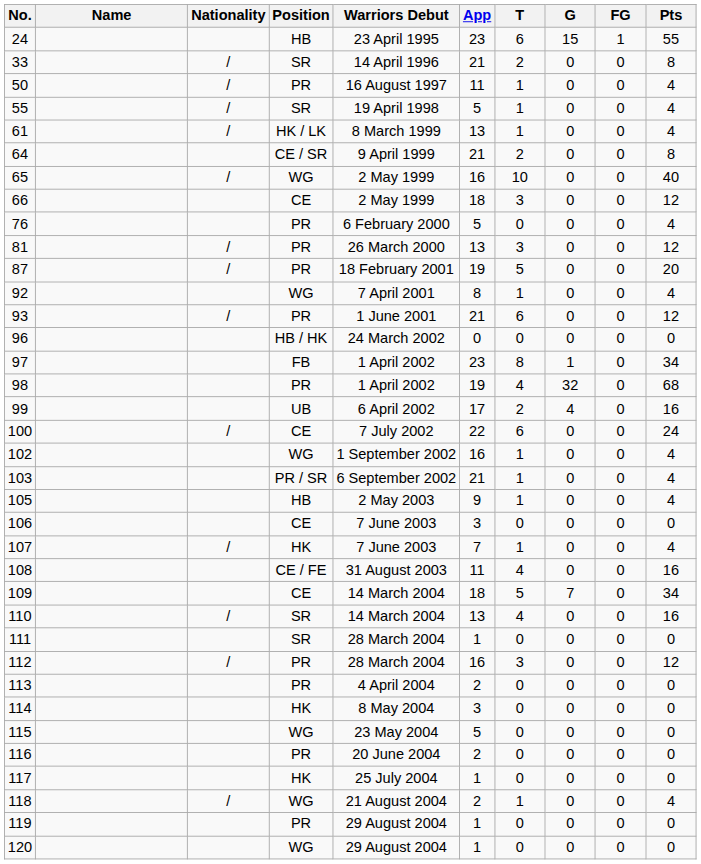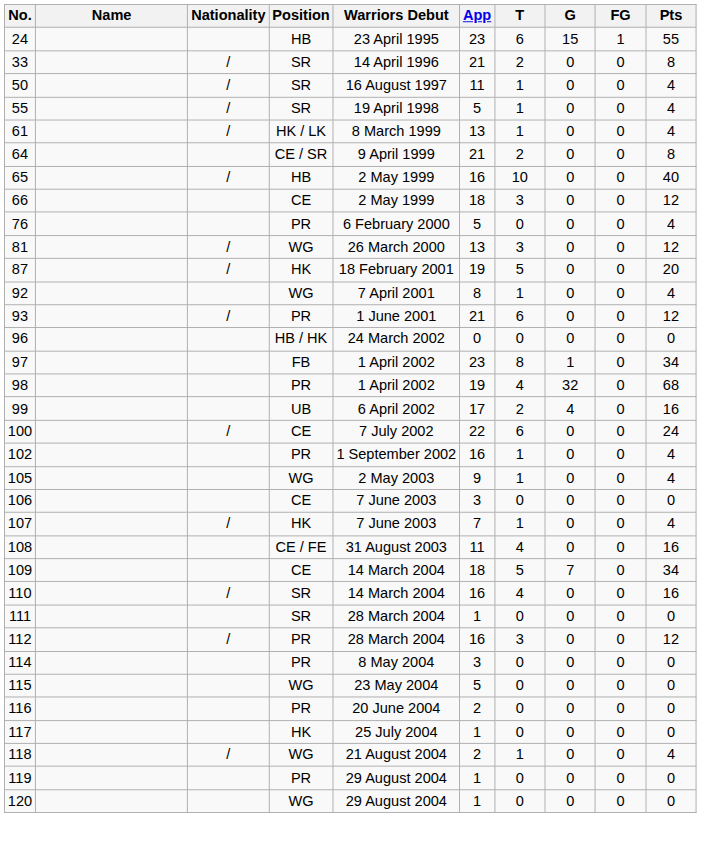50 | Position: PR -> SR
65 | Position: WG -> HB
81 | Position: PR -> WG
87 | Position: PR -> HK
102 | Position: WG -> PR
- row: 103 | PR / SR | 6 September 2002 | 21 | 1 | 0 | 0 | 4
105 | Position: HB -> WG
110 | App: 13 -> 16
- row: 113 | PR | 4 April 2004 | 2 | 0 | 0 | 0 | 0
114 | Position: HK -> PR
